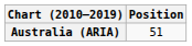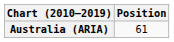Australia (ARIA) | Position: 51 -> 61
